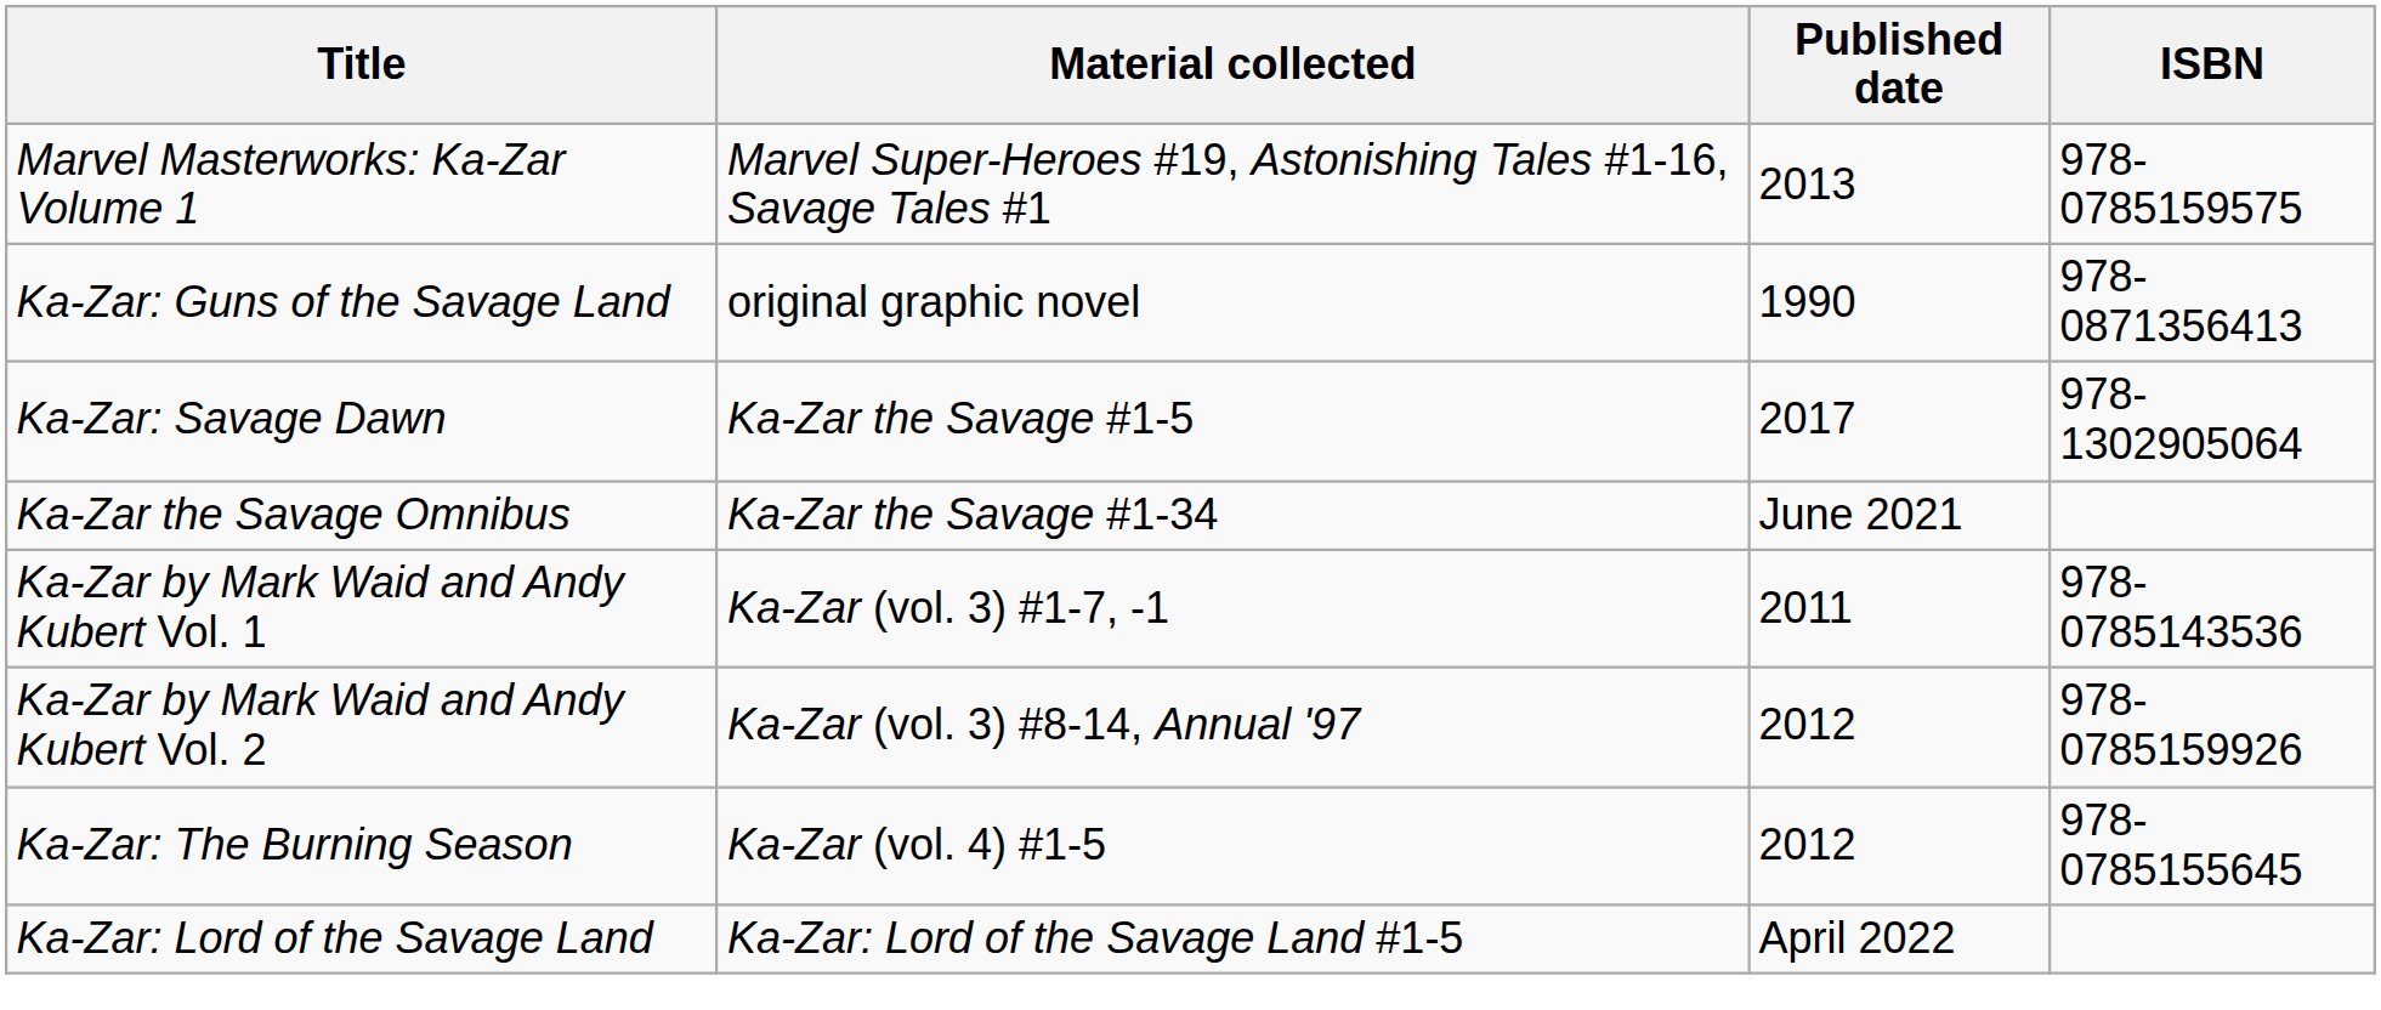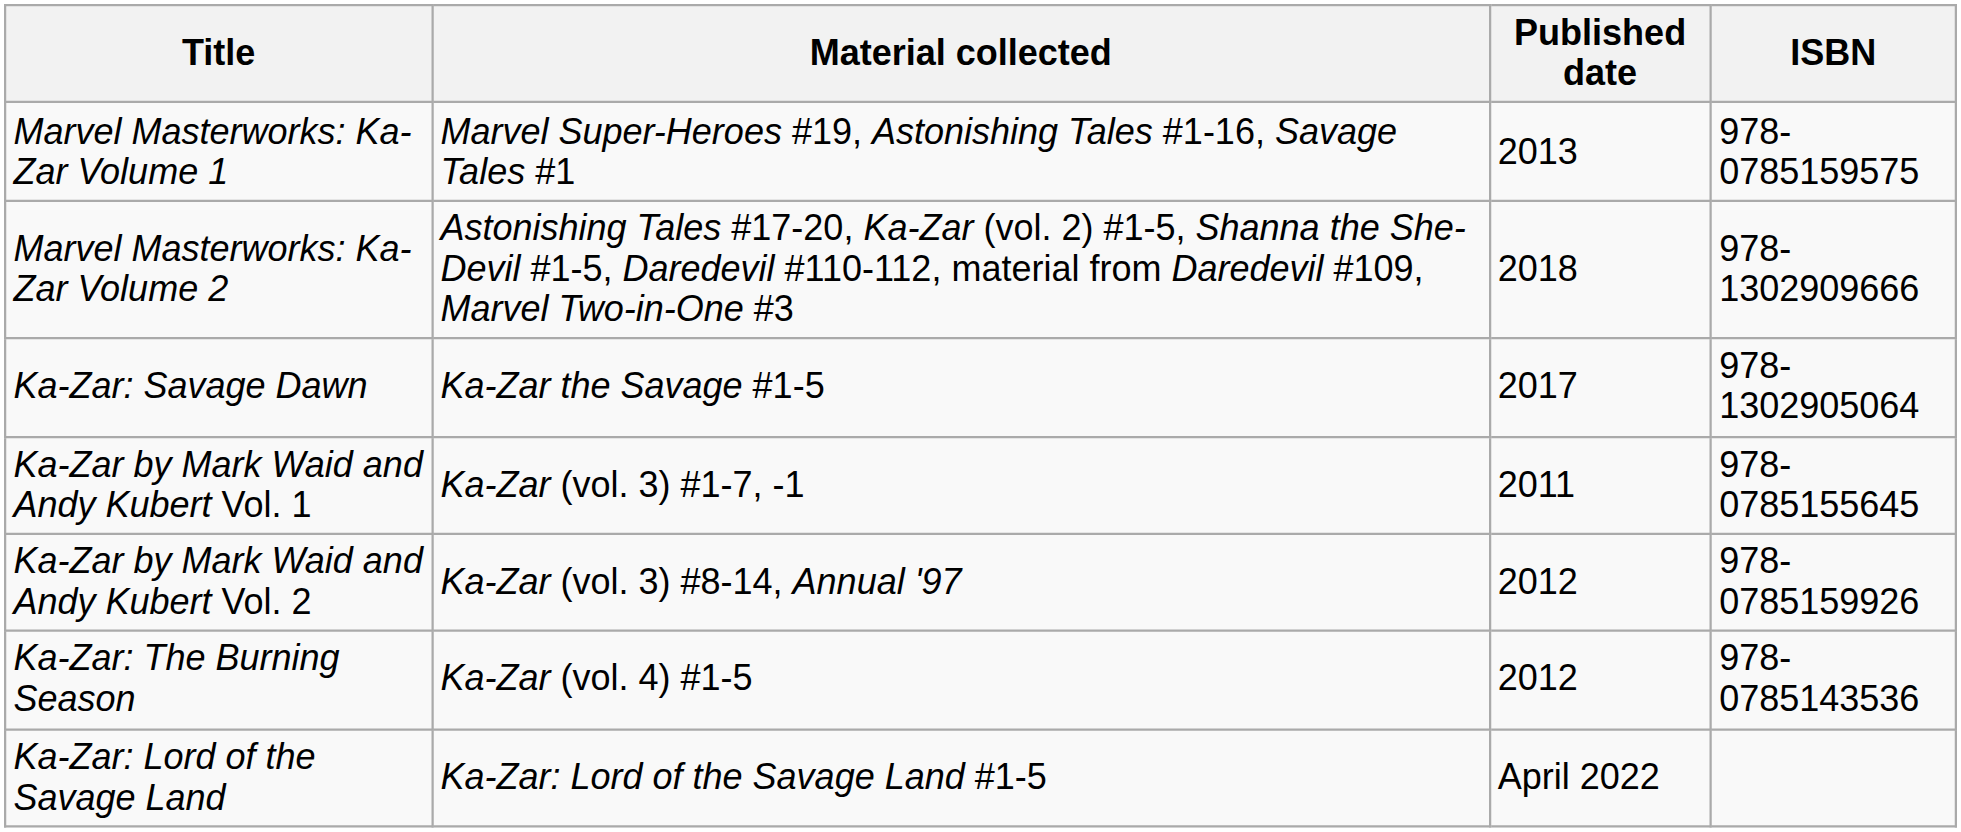+ row: Marvel Masterworks: Ka-Zar Volume 2 | Astonishing Tales #17-20, Ka-Zar (vol. 2) #1-5, Shanna the She-Devil #1-5, Daredevil #110-112, material from Daredevil #109, Marvel Two-in-One #3 | 2018 | 978-1302909666
- row: Ka-Zar: Guns of the Savage Land | original graphic novel | 1990 | 978-0871356413
- row: Ka-Zar the Savage Omnibus | Ka-Zar the Savage #1-34 | June 2021
Ka-Zar by Mark Waid and Andy Kubert Vol. 1 | ISBN: 978-0785143536 -> 978-0785155645
Ka-Zar: The Burning Season | ISBN: 978-0785155645 -> 978-0785143536
